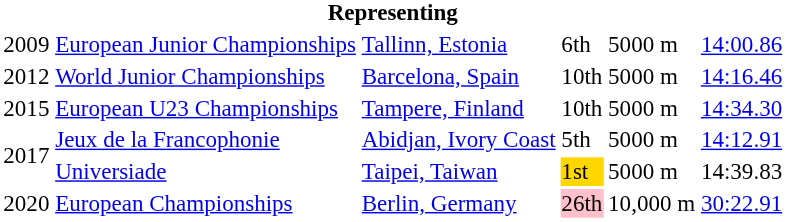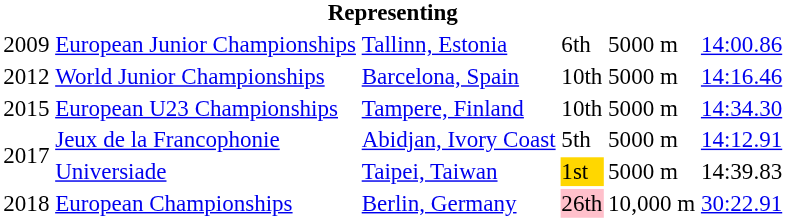European Championships | column 1: 2020 -> 2018
